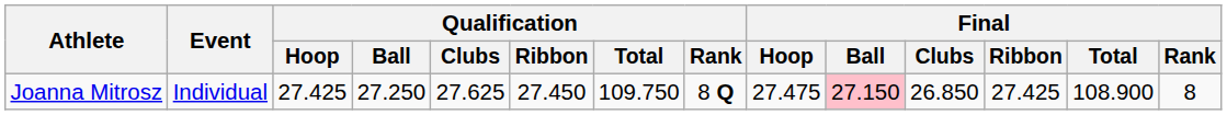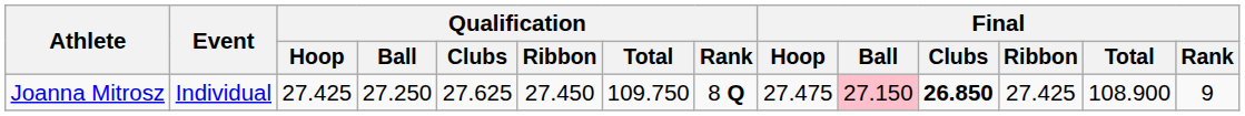Joanna Mitrosz | Final / Clubs: normal -> bold
Joanna Mitrosz | Final / Rank: 8 -> 9
